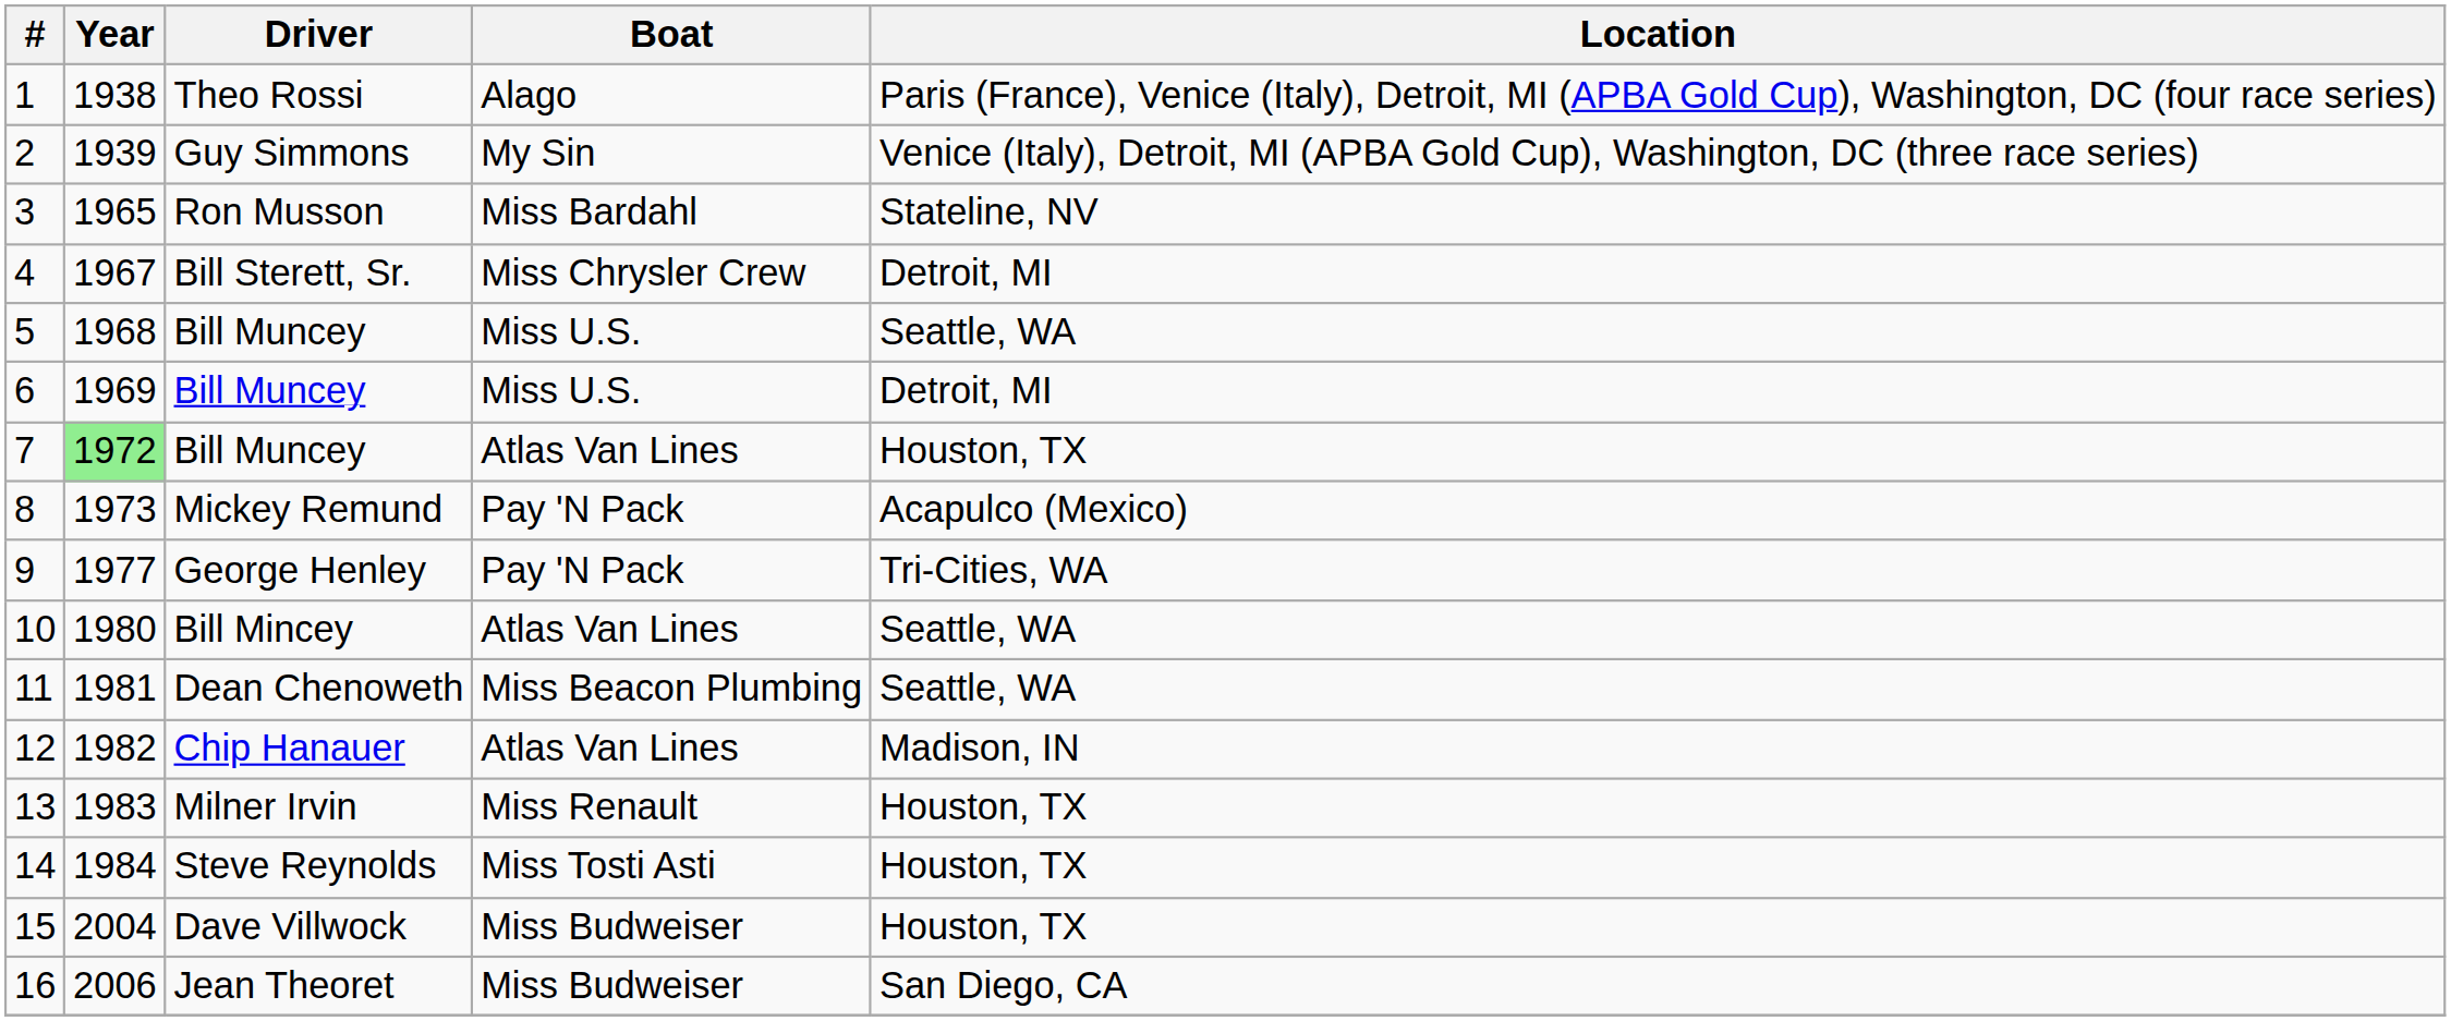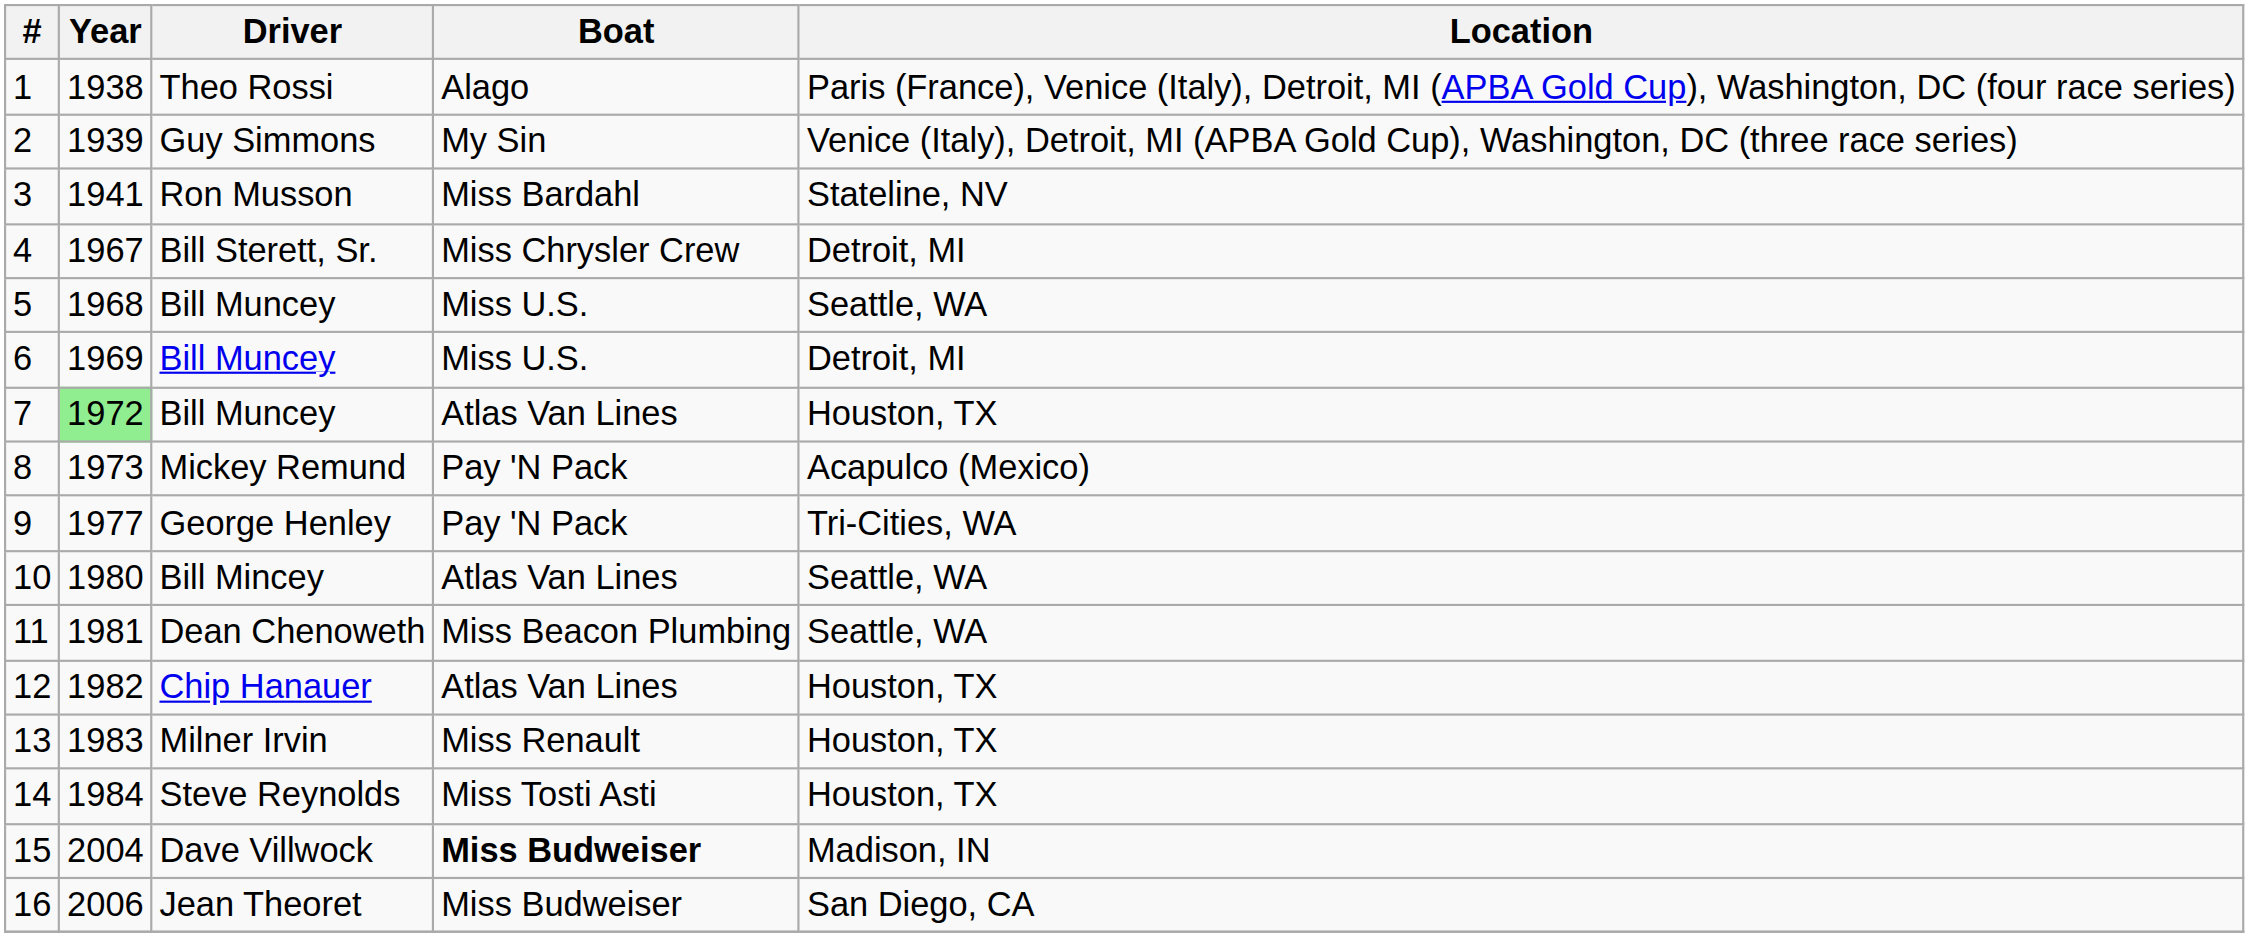3 | Year: 1965 -> 1941
12 | Location: Madison, IN -> Houston, TX
15 | Boat: normal -> bold
15 | Location: Houston, TX -> Madison, IN
